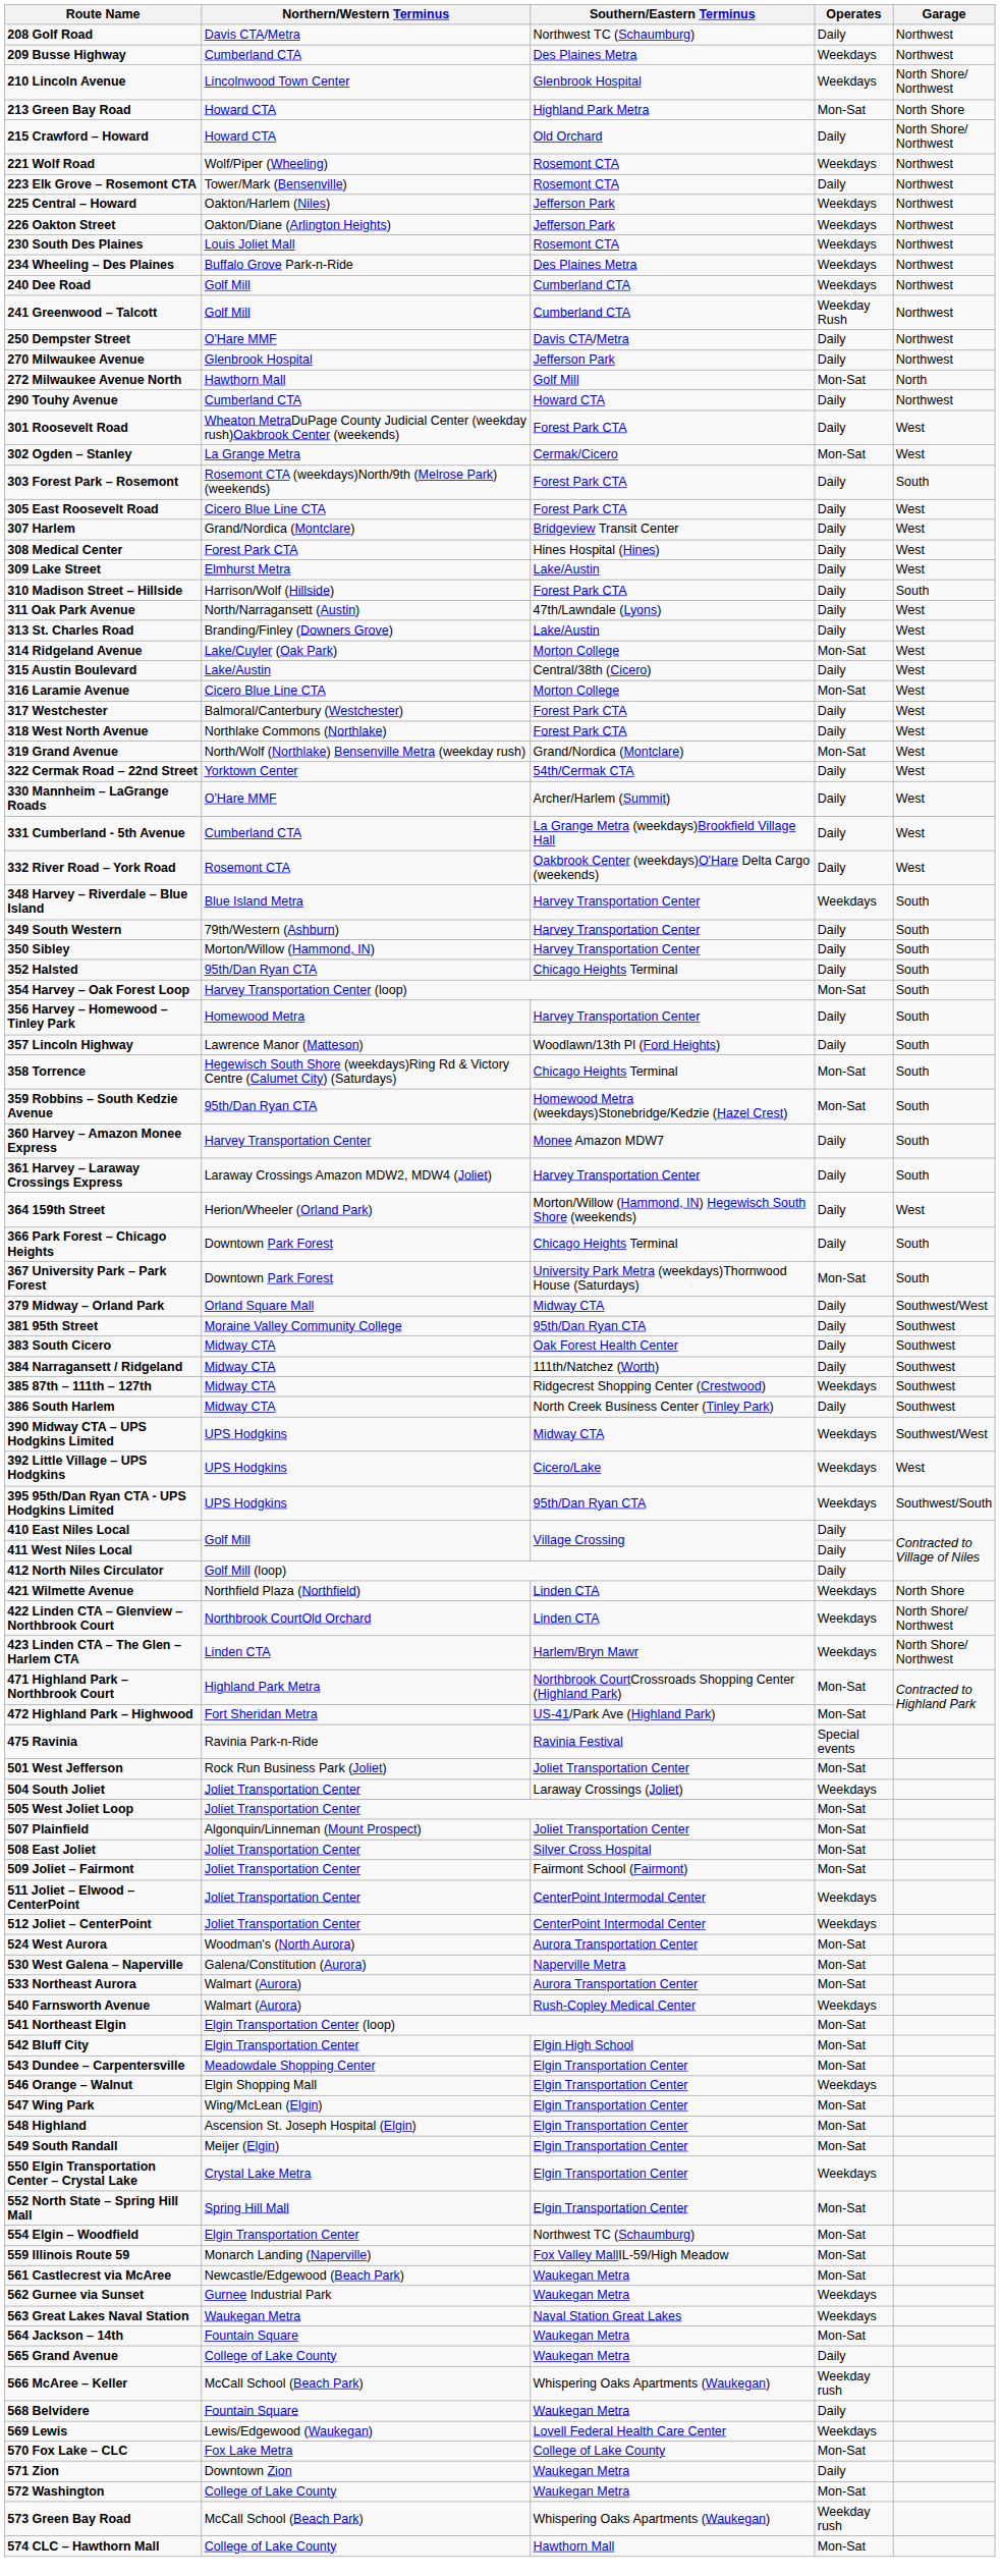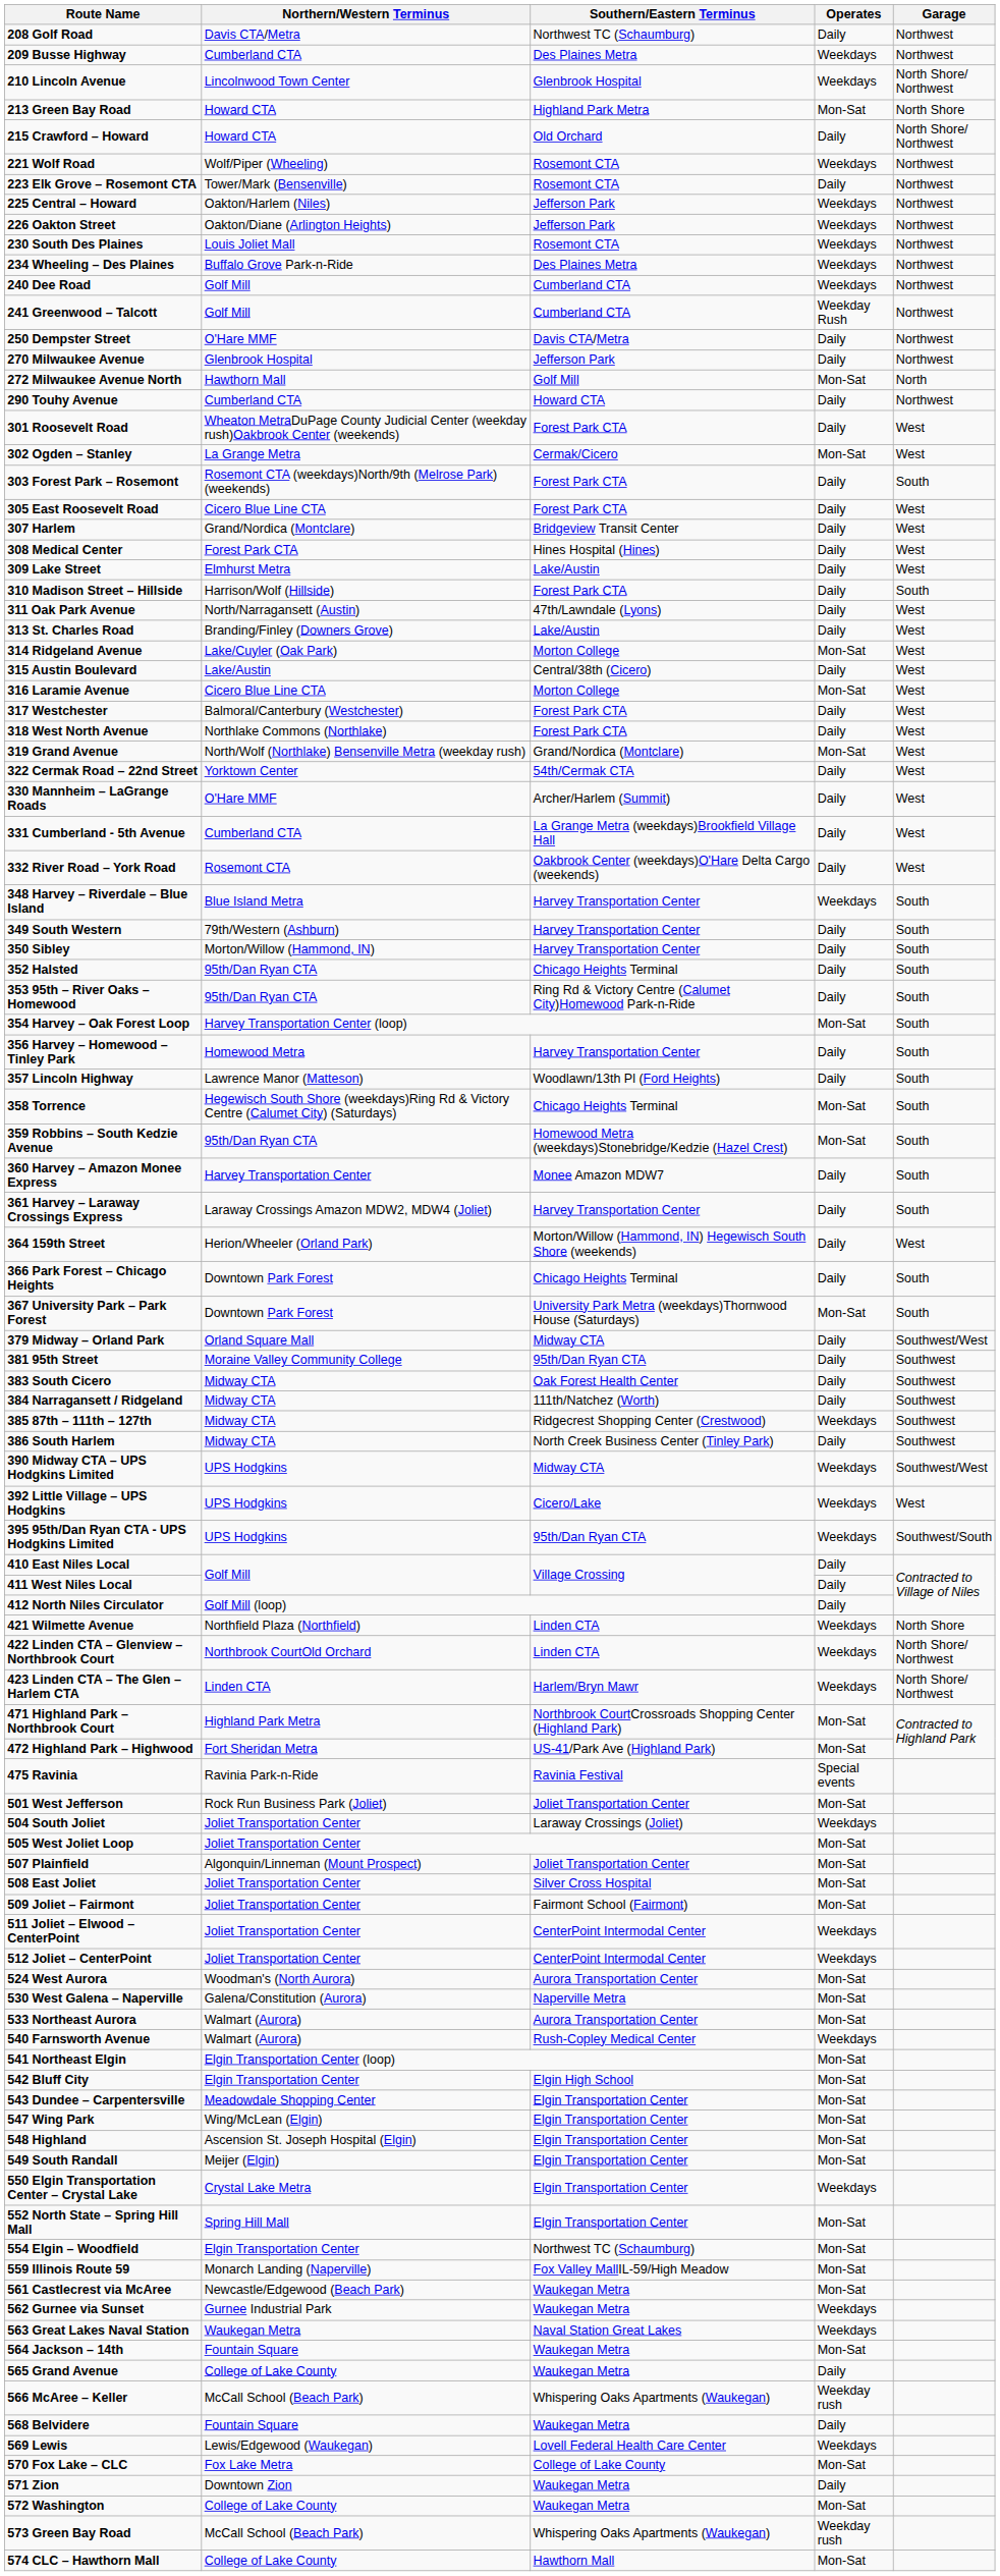+ row: 353 95th – River Oaks – Homewood | 95th/Dan Ryan CTA | Ring Rd & Victory Centre (Calumet City)Homewood Park-n-Ride | Daily | South
- row: 546 Orange – Walnut | Elgin Shopping Mall | Elgin Transportation Center | Weekdays
